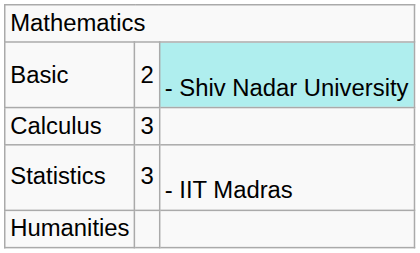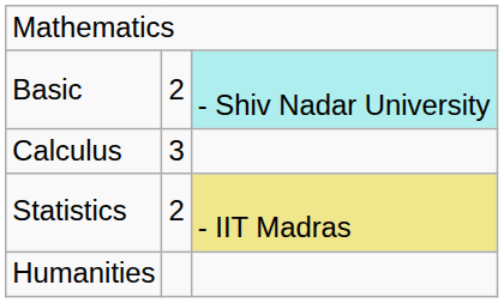Statistics | column 2: 3 -> 2
Statistics | column 3: no background -> khaki background
